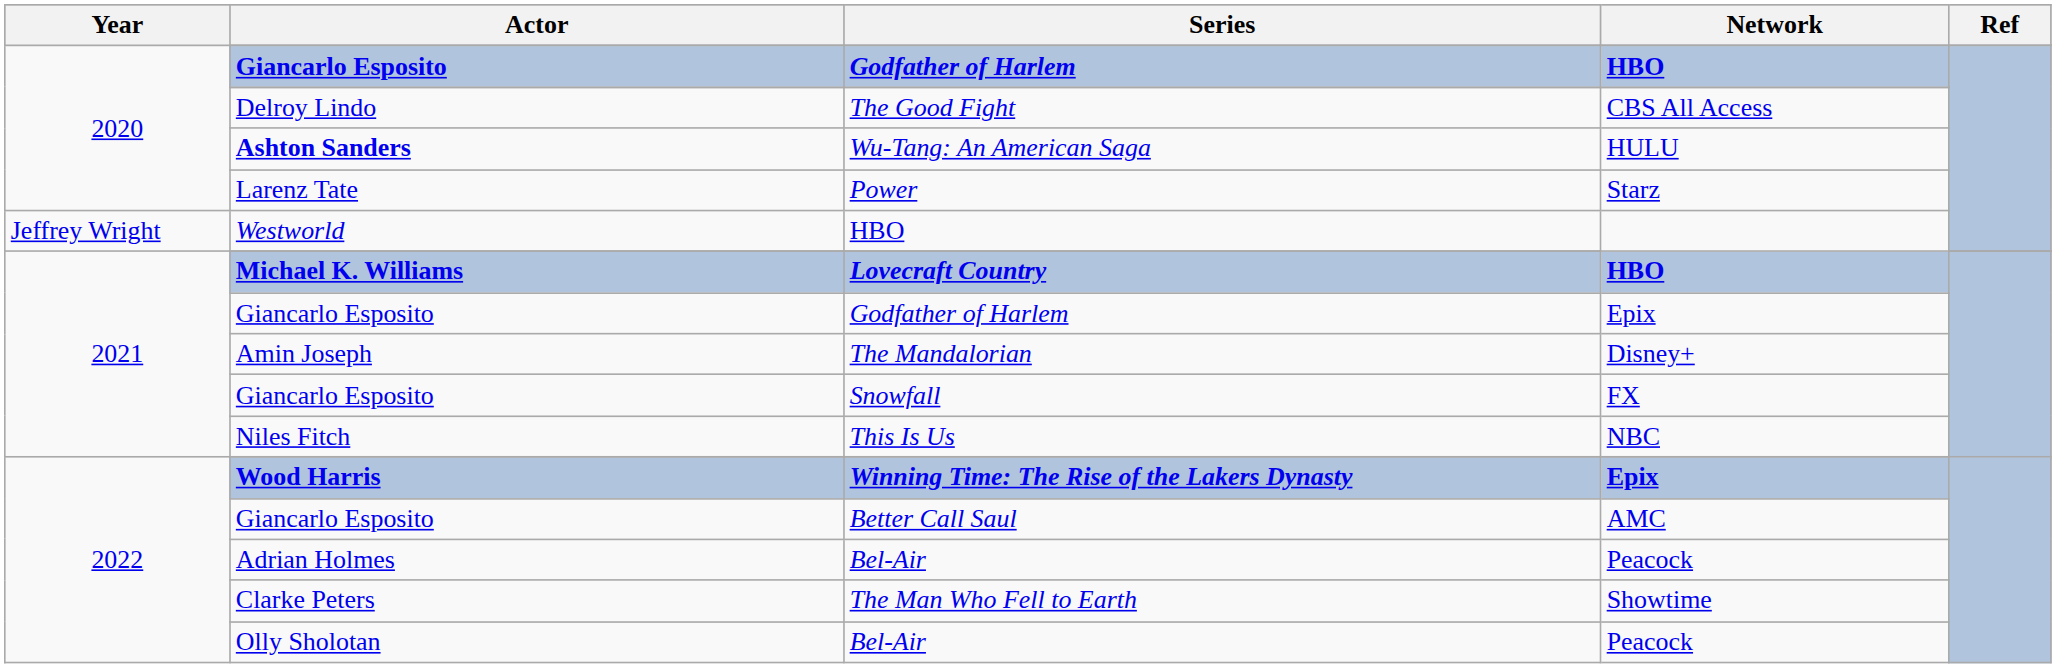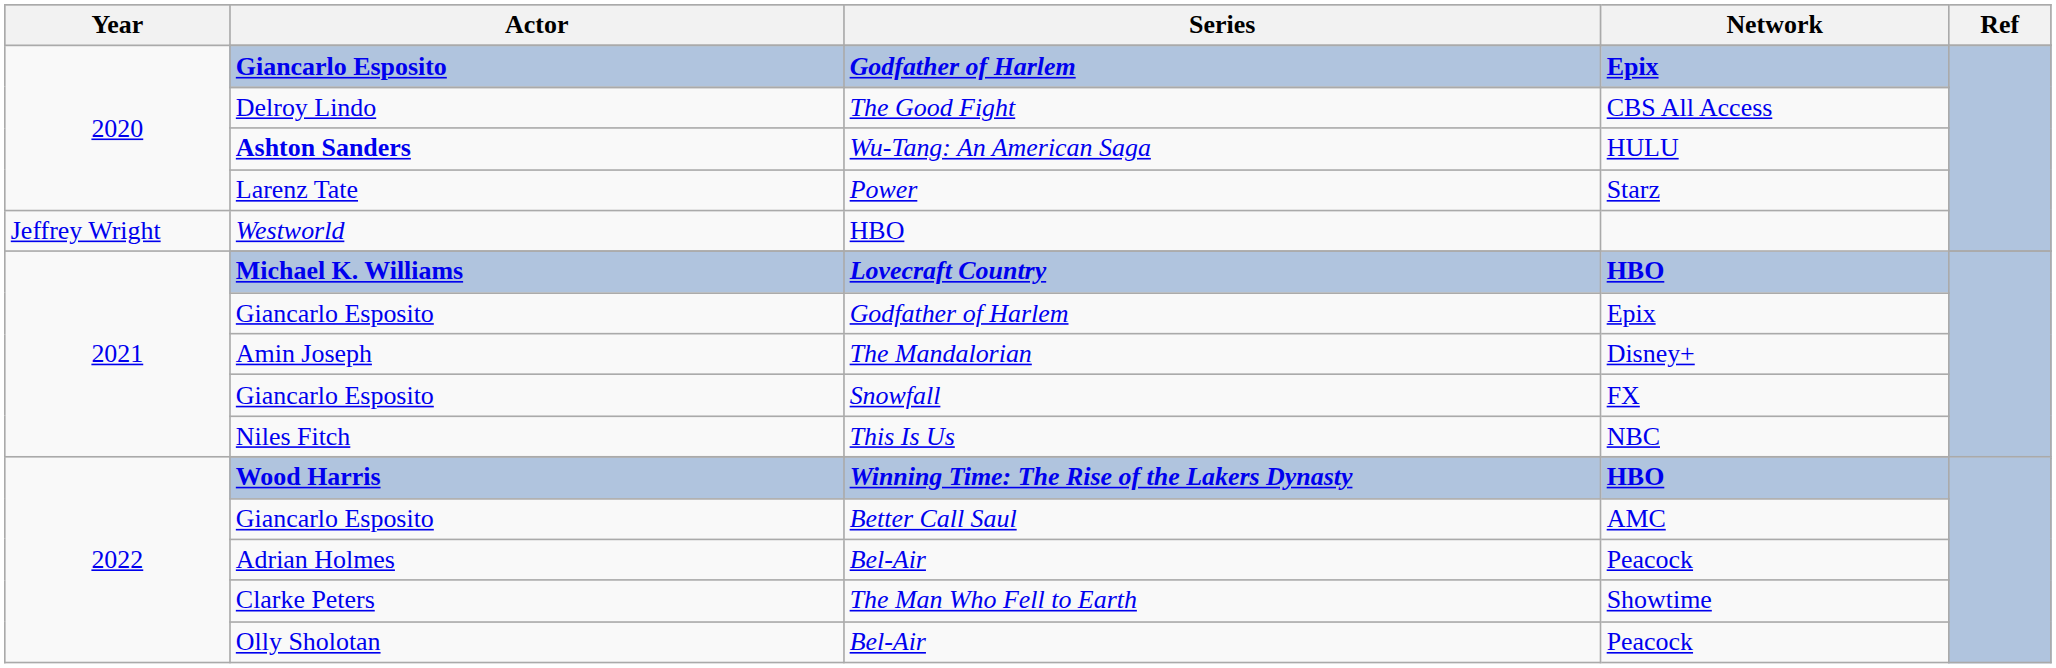2020 / Godfather of Harlem | Network: HBO -> Epix
Winning Time: The Rise of the Lakers Dynasty | Network: Epix -> HBO
